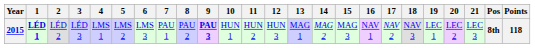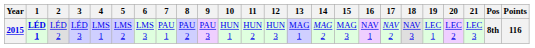2015 | 9: bold -> normal
2015 | Points: 118 -> 116
